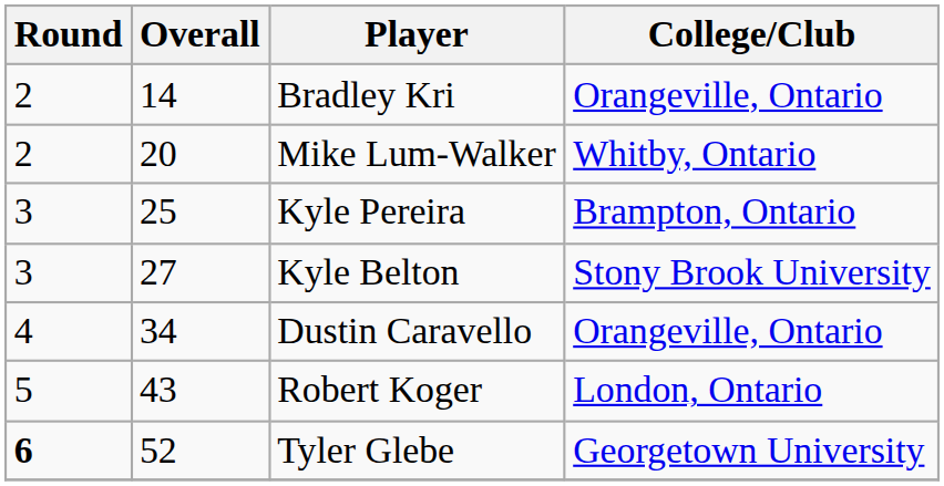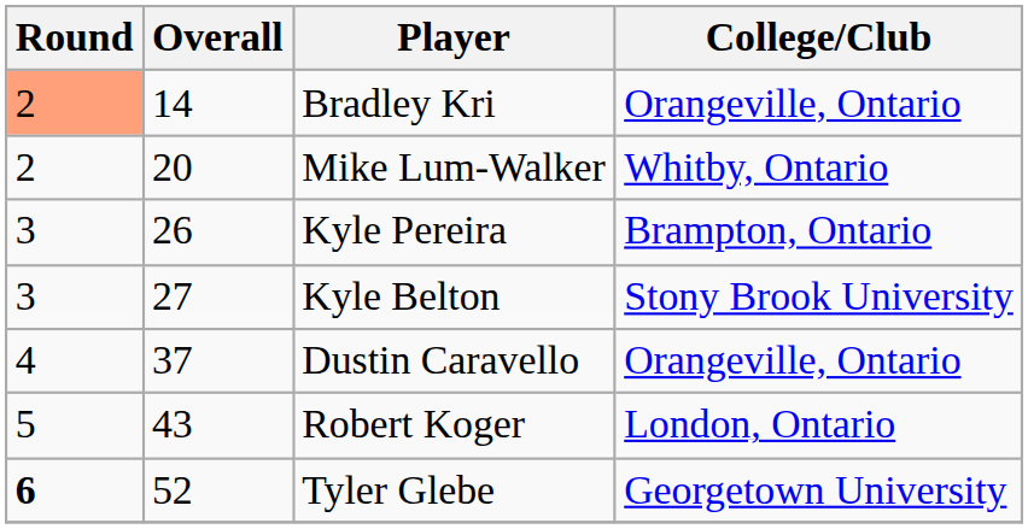Bradley Kri | Round: no background -> lightsalmon background
Kyle Pereira | Overall: 25 -> 26
Dustin Caravello | Overall: 34 -> 37
